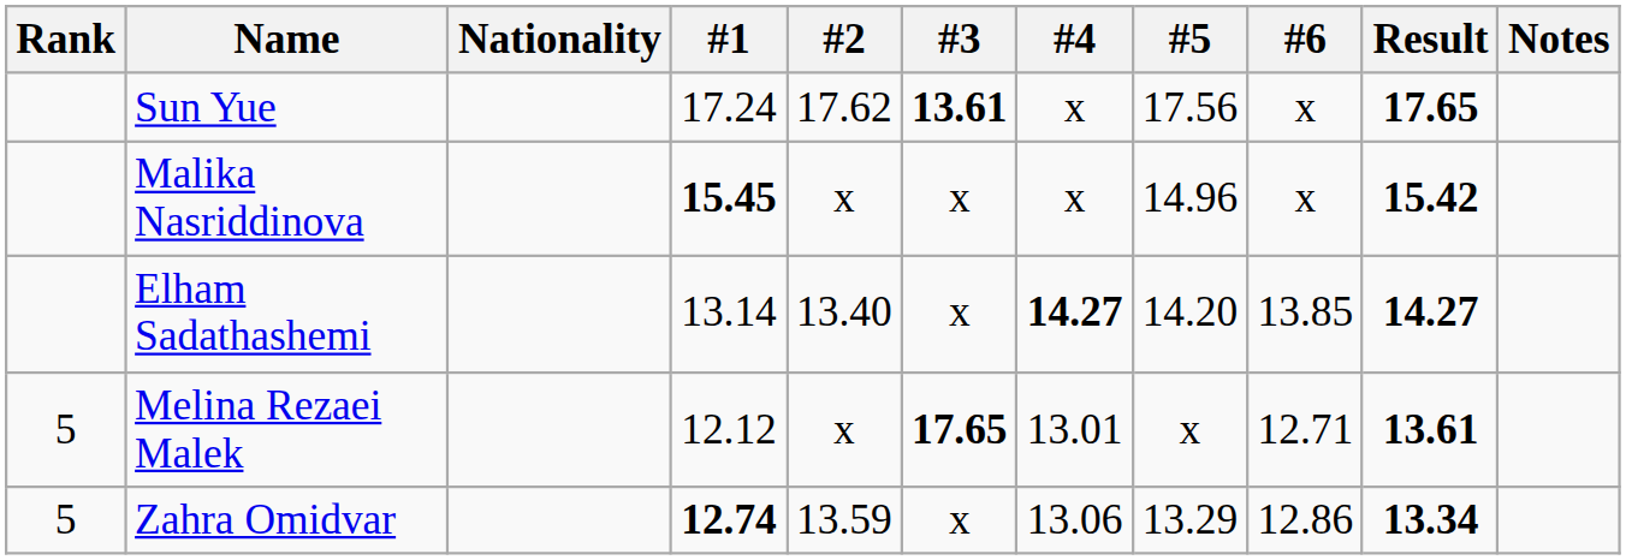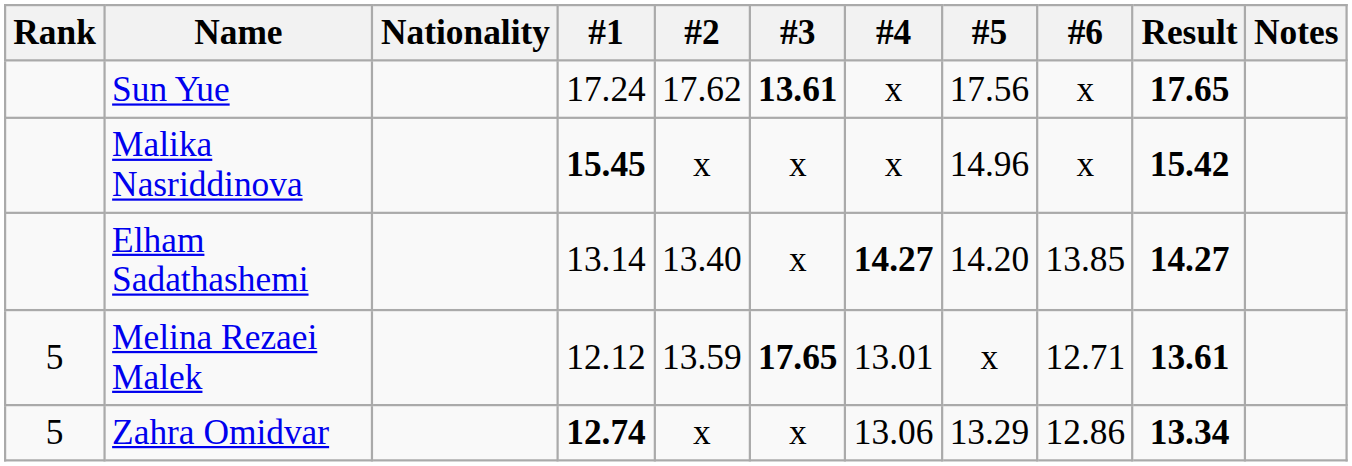Melina Rezaei Malek | #2: x -> 13.59
Zahra Omidvar | #2: 13.59 -> x
